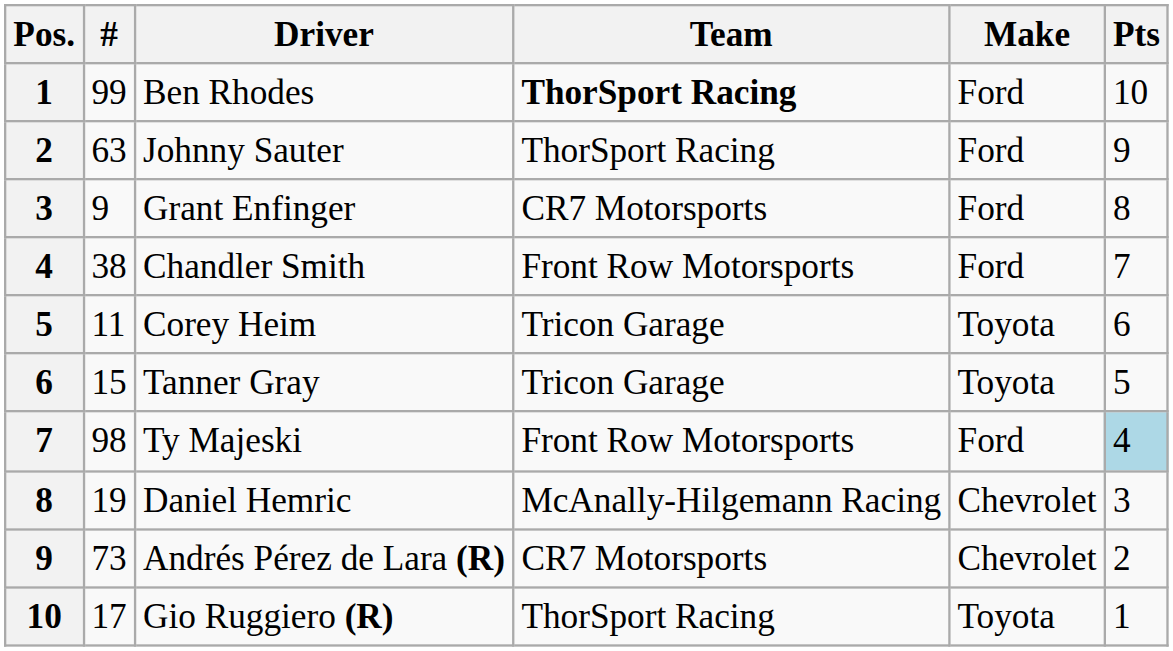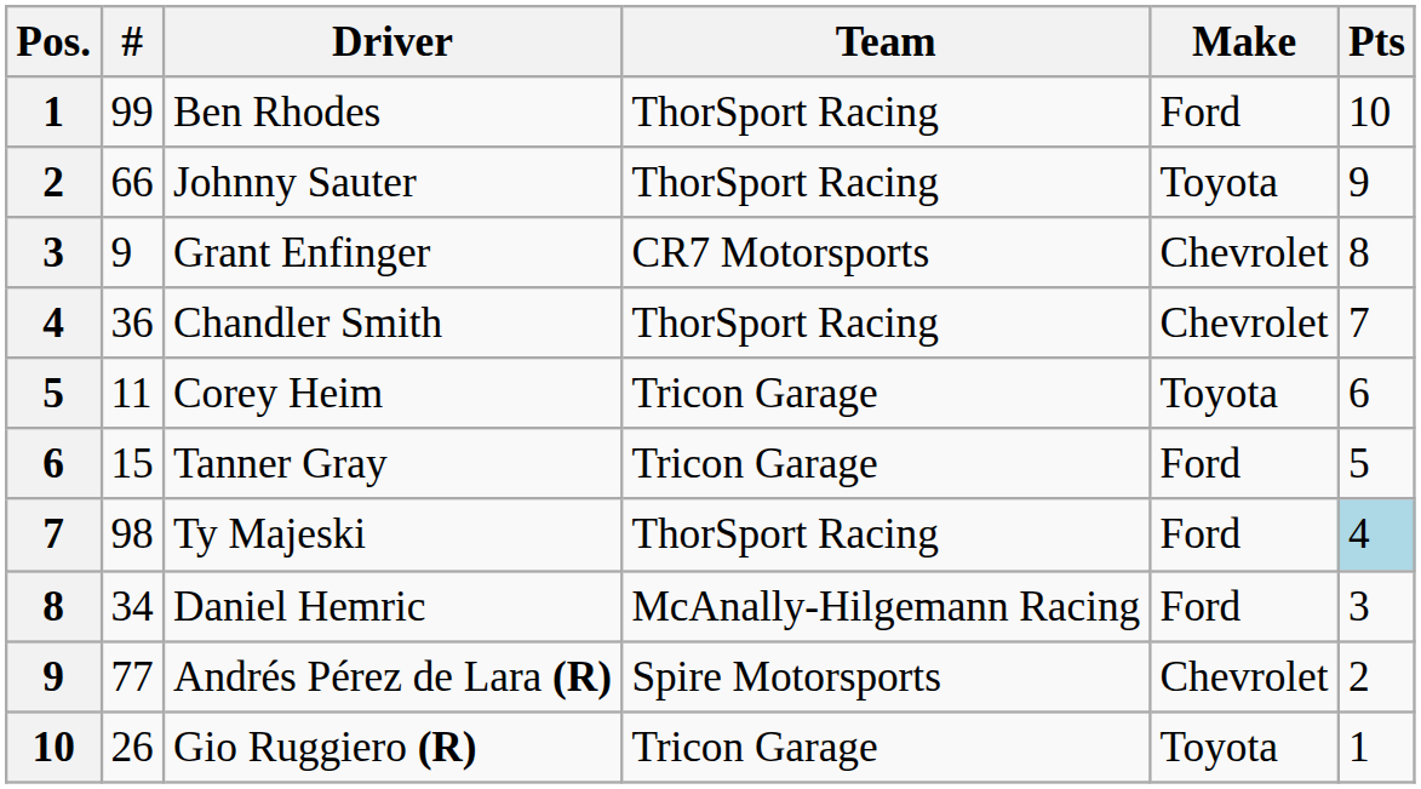Ben Rhodes | Team: bold -> normal
Johnny Sauter | #: 63 -> 66
Johnny Sauter | Make: Ford -> Toyota
Grant Enfinger | Make: Ford -> Chevrolet
Chandler Smith | #: 38 -> 36
Chandler Smith | Team: Front Row Motorsports -> ThorSport Racing
Chandler Smith | Make: Ford -> Chevrolet
Tanner Gray | Make: Toyota -> Ford
Ty Majeski | Team: Front Row Motorsports -> ThorSport Racing
Daniel Hemric | #: 19 -> 34
Daniel Hemric | Make: Chevrolet -> Ford
Andrés Pérez de Lara (R) | #: 73 -> 77
Andrés Pérez de Lara (R) | Team: CR7 Motorsports -> Spire Motorsports
Gio Ruggiero (R) | #: 17 -> 26
Gio Ruggiero (R) | Team: ThorSport Racing -> Tricon Garage
